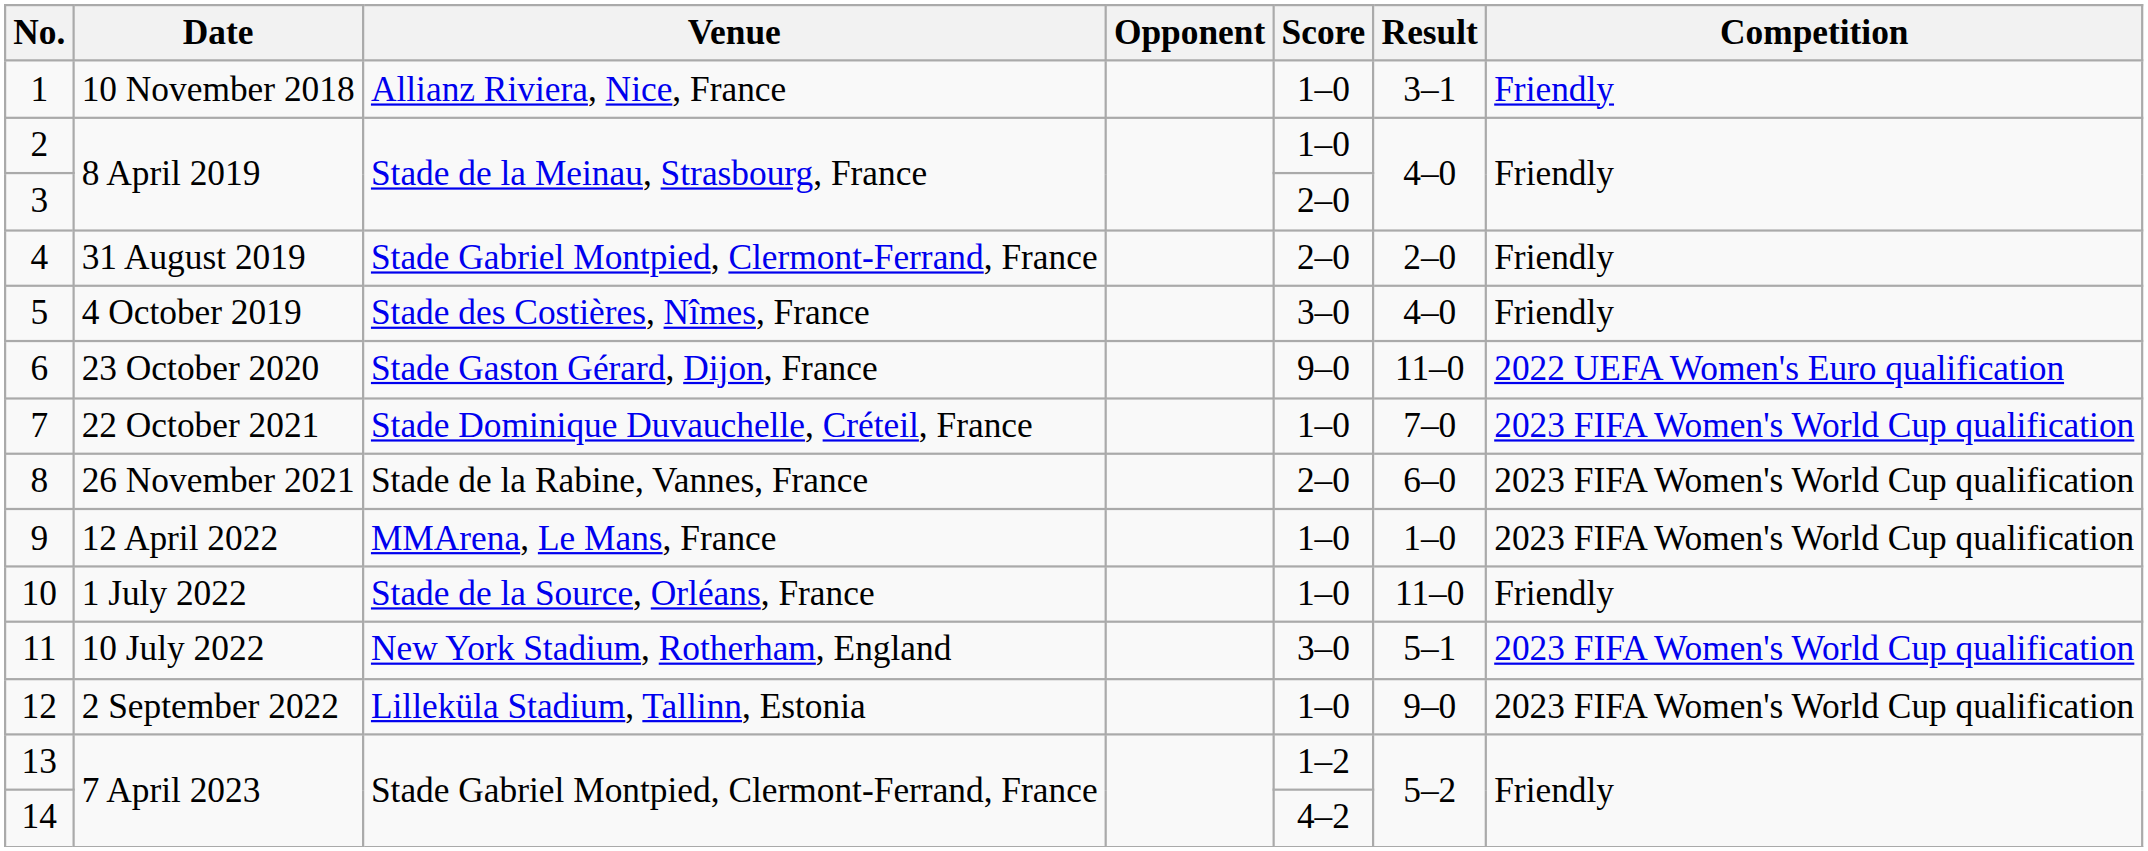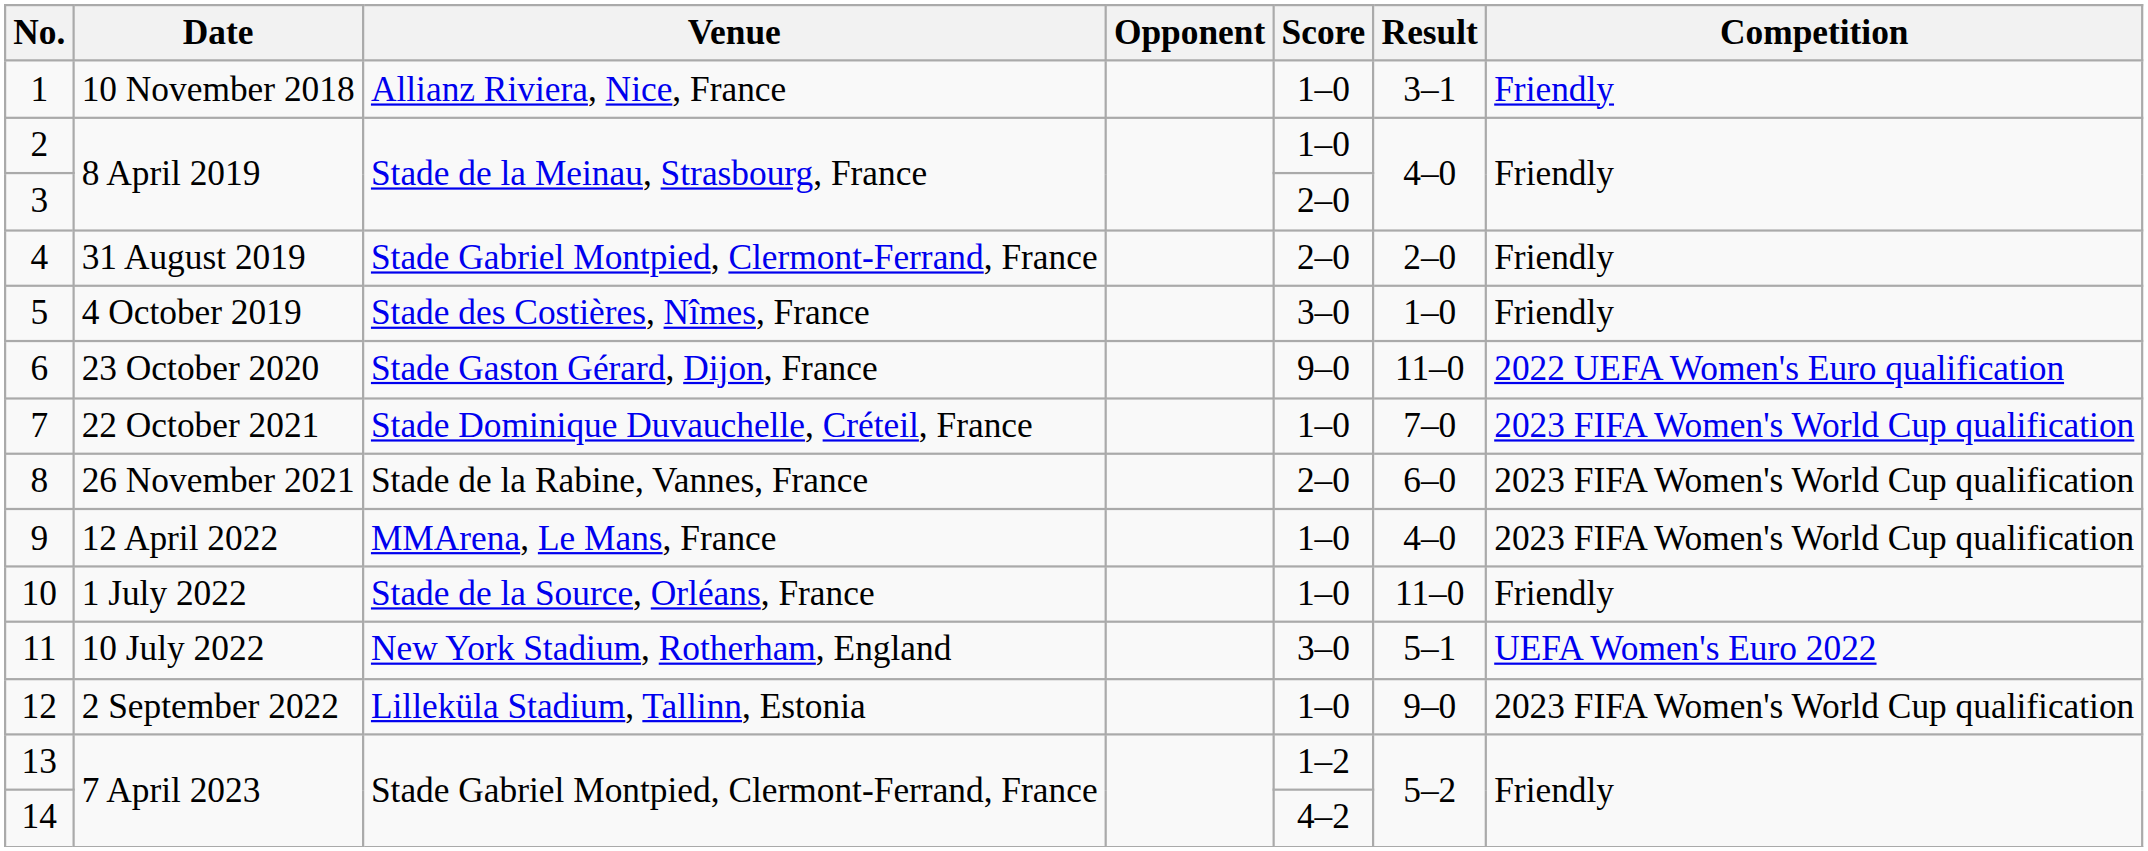5 | Result: 4–0 -> 1–0
9 | Result: 1–0 -> 4–0
11 | Competition: 2023 FIFA Women's World Cup qualification -> UEFA Women's Euro 2022
